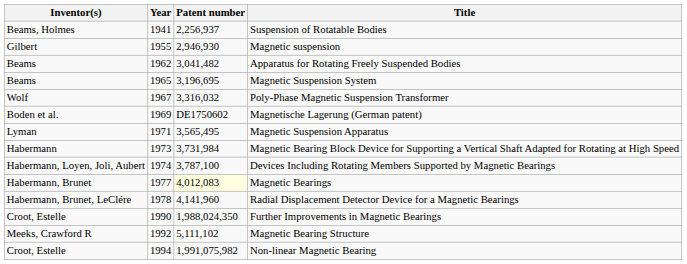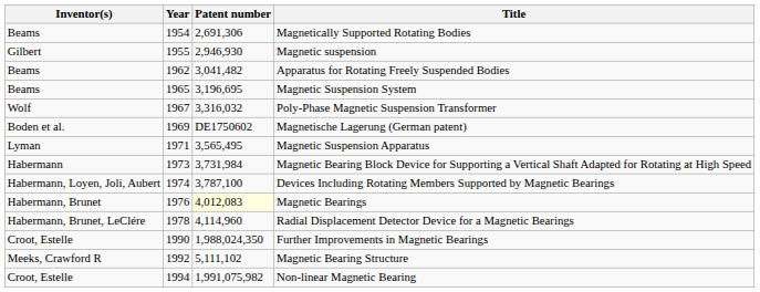- row: Beams, Holmes | 1941 | 2,256,937 | Suspension of Rotatable Bodies
+ row: Beams | 1954 | 2,691,306 | Magnetically Supported Rotating Bodies
Magnetic Bearings | Year: 1977 -> 1976
Radial Displacement Detector Device for a Magnetic Bearings | Patent number: 4,141,960 -> 4,114,960
